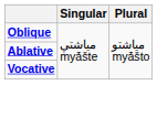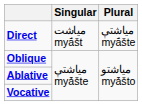+ row: Direct | مياشت myā́št | مياشتې myā́šte
